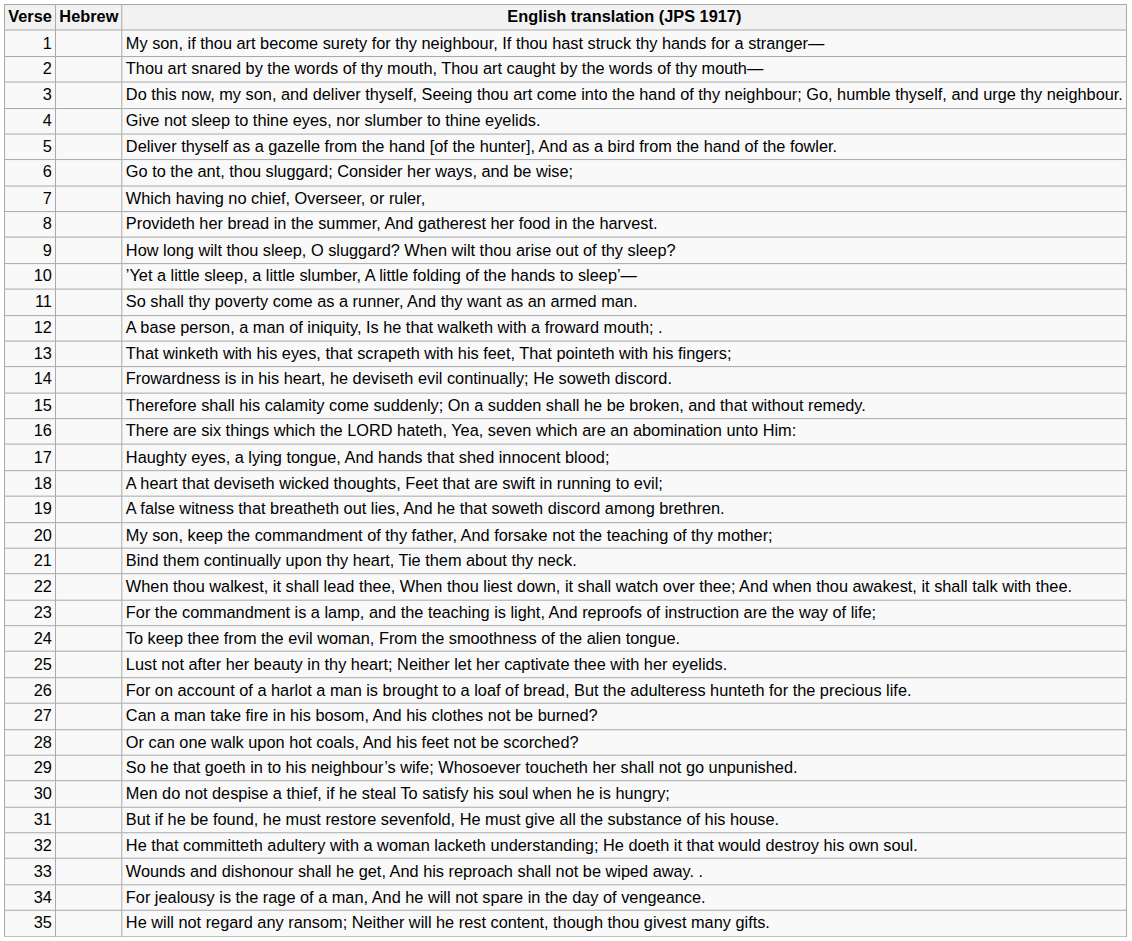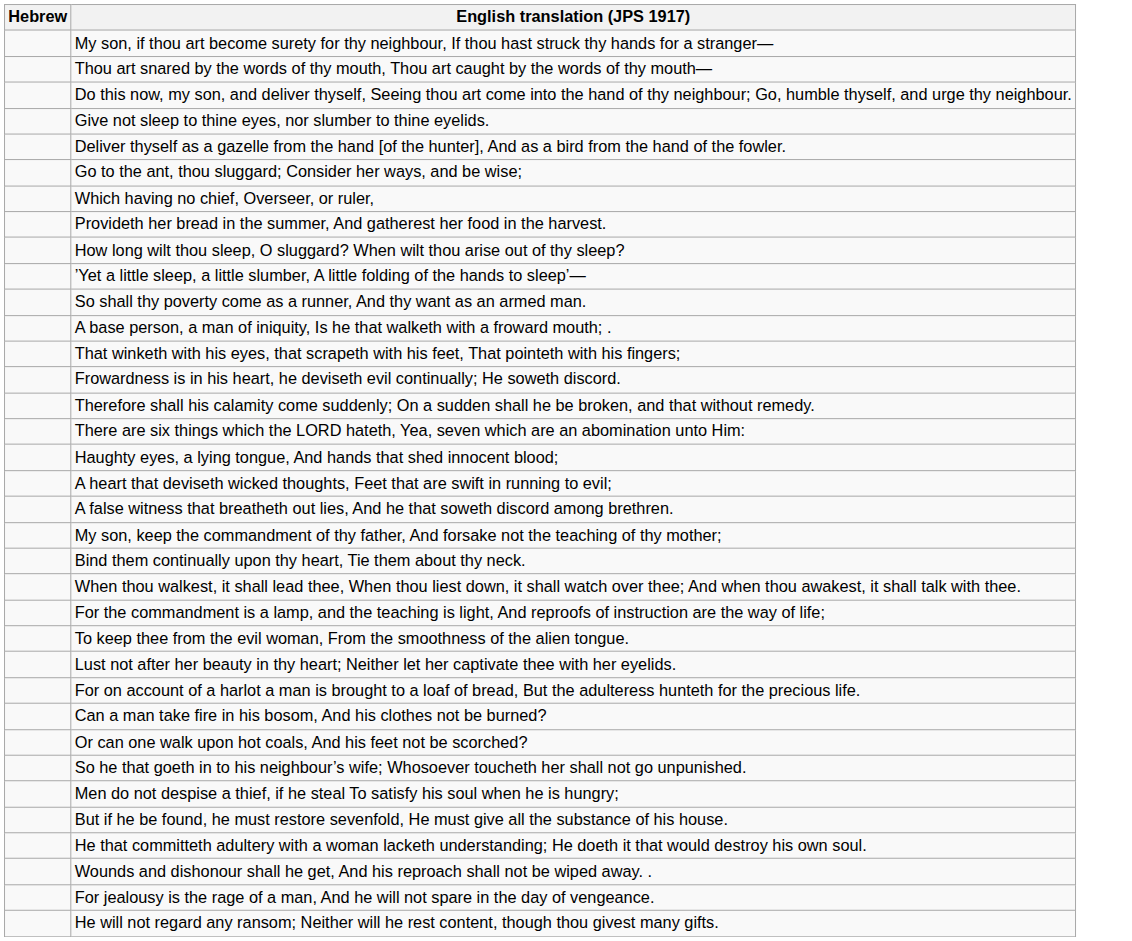- column: Verse | 1 | 2 | 3 | 4 | 5 | 6 | 7 | 8 | 9 | 10 | 11 | 12 | 13 | 14 | 15 | 16 | 17 | 18 | 19 | 20 | 21 | 22 | 23 | 24 | 25 | 26 | 27 | 28 | 29 | 30 | 31 | 32 | 33 | 34 | 35
